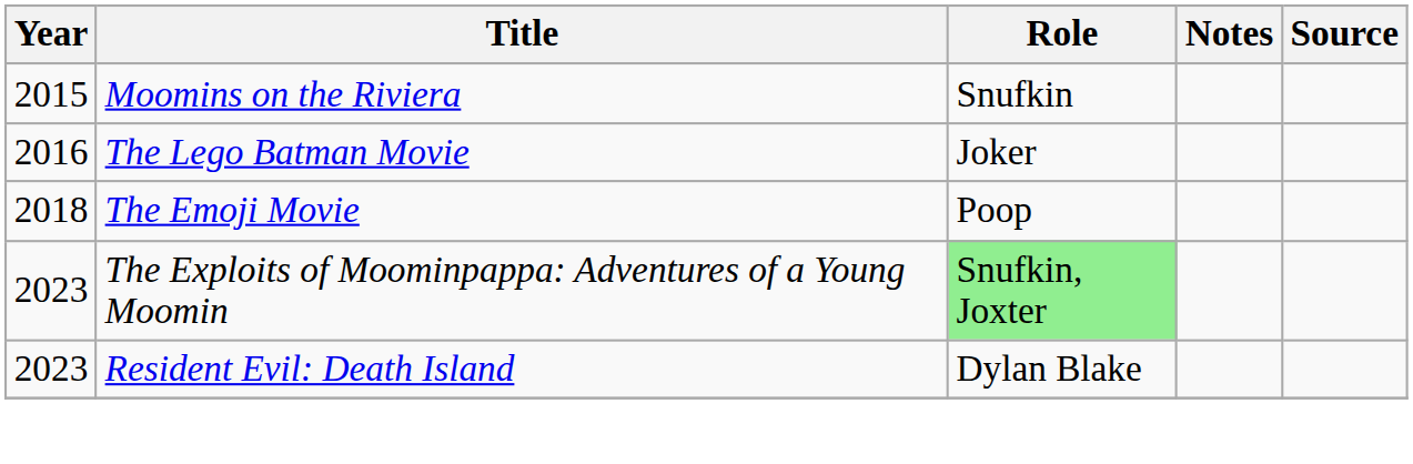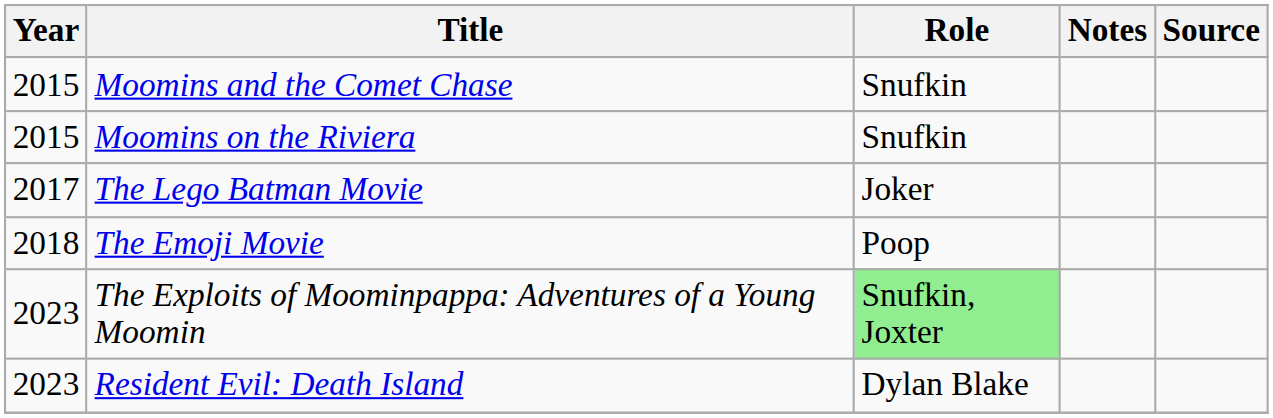+ row: 2015 | Moomins and the Comet Chase | Snufkin
The Lego Batman Movie | Year: 2016 -> 2017
